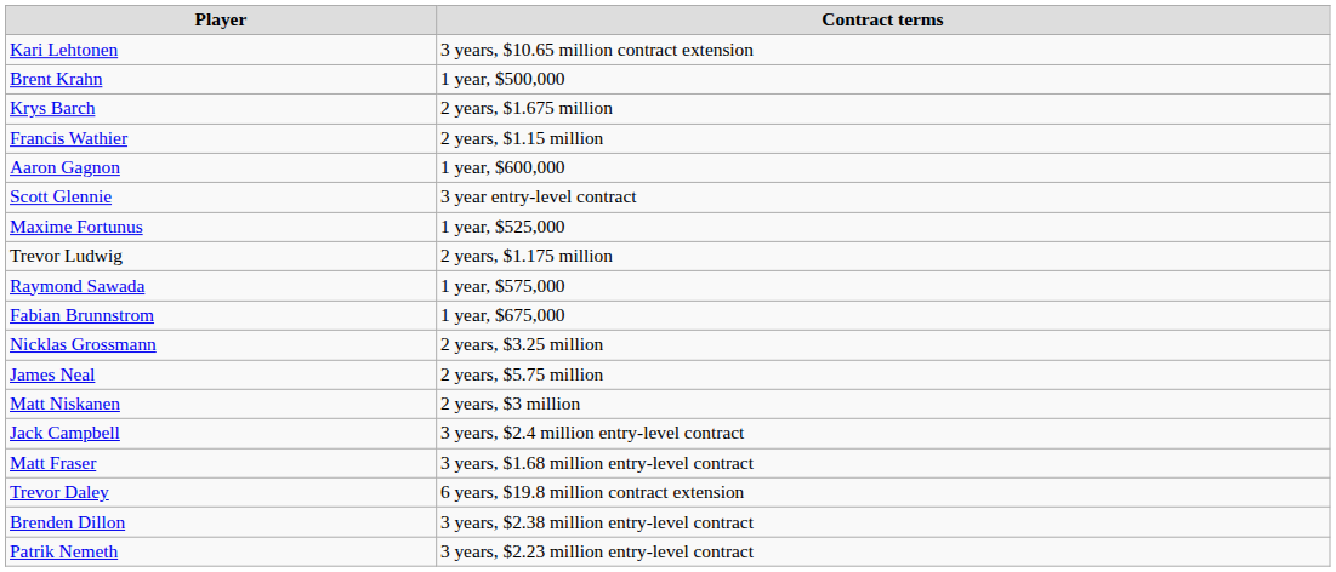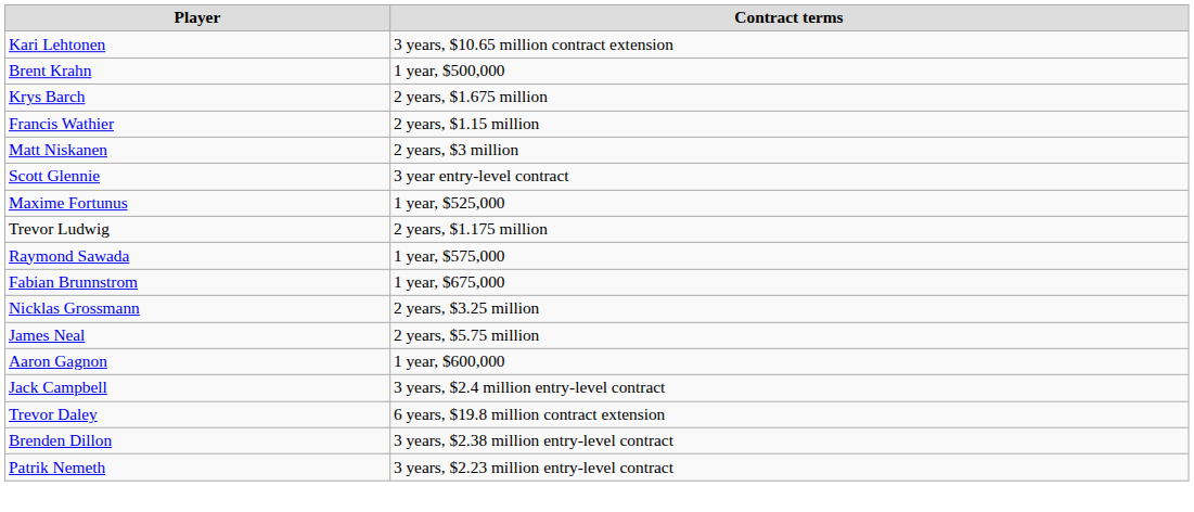rows swapped: Aaron Gagnon <-> Matt Niskanen
- row: Matt Fraser | 3 years, $1.68 million entry-level contract
